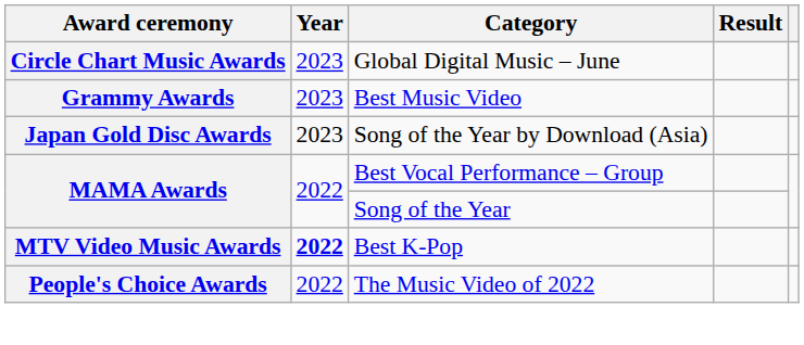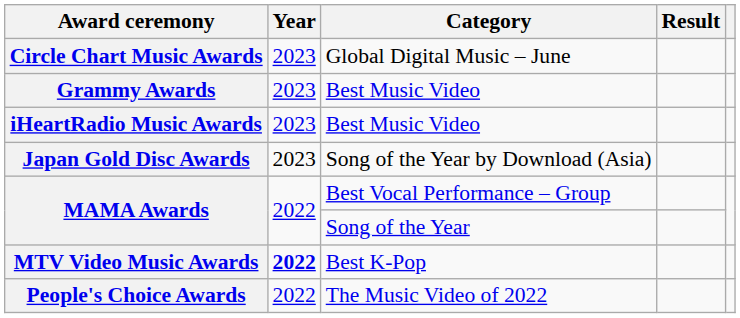+ row: iHeartRadio Music Awards | 2023 | Best Music Video
